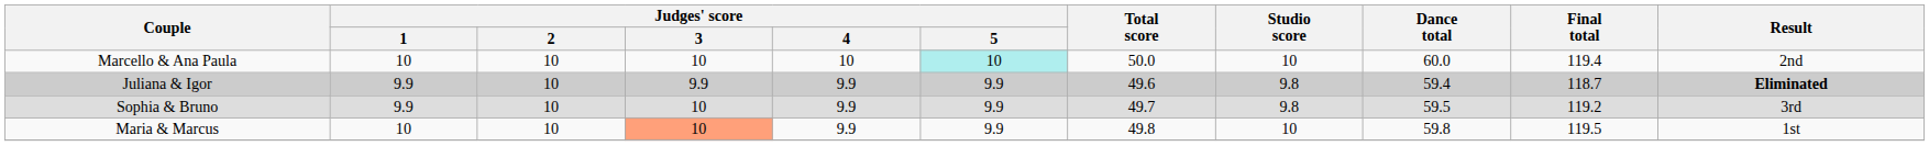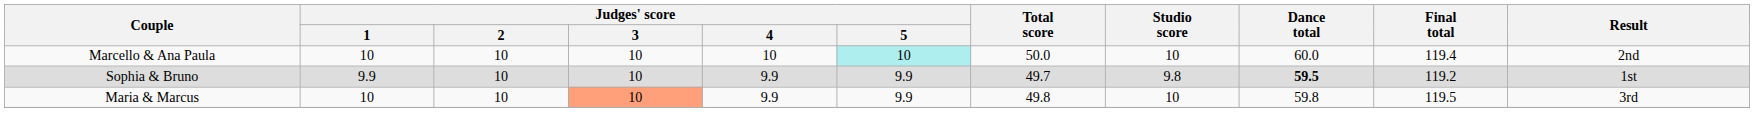- row: Juliana & Igor | 9.9 | 10 | 9.9 | 9.9 | 9.9 | 49.6 | 9.8 | 59.4 | 118.7 | Eliminated
Sophia & Bruno | Dance total: normal -> bold
Sophia & Bruno | Result: 3rd -> 1st
Maria & Marcus | Result: 1st -> 3rd
